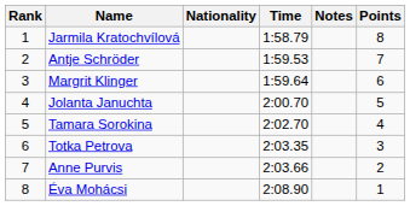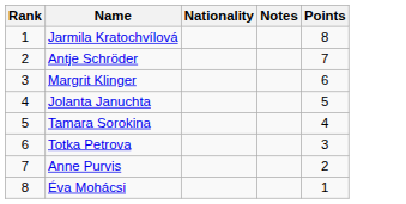- column: Time | 1:58.79 | 1:59.53 | 1:59.64 | 2:00.70 | 2:02.70 | 2:03.35 | 2:03.66 | 2:08.90
